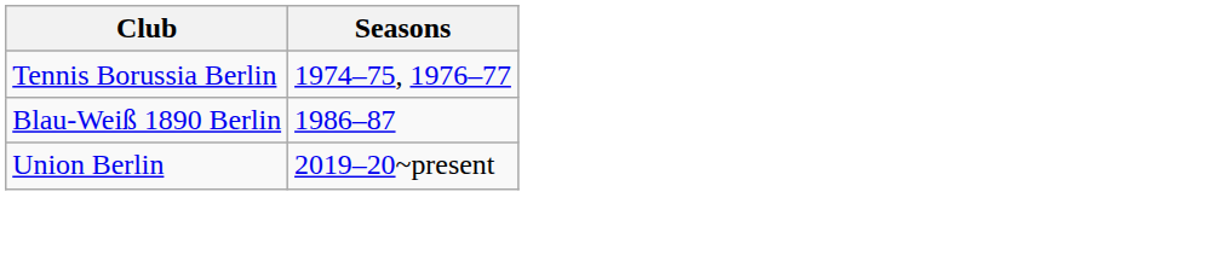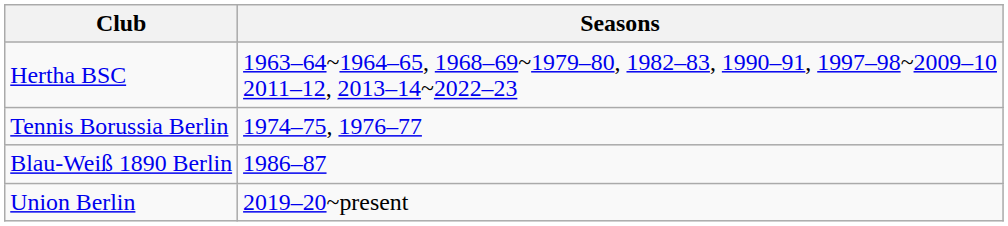+ row: Hertha BSC | 1963–64~1964–65, 1968–69~1979–80, 1982–83, 1990–91, 1997–98~2009–10 2011–12, 2013–14~2022–23
